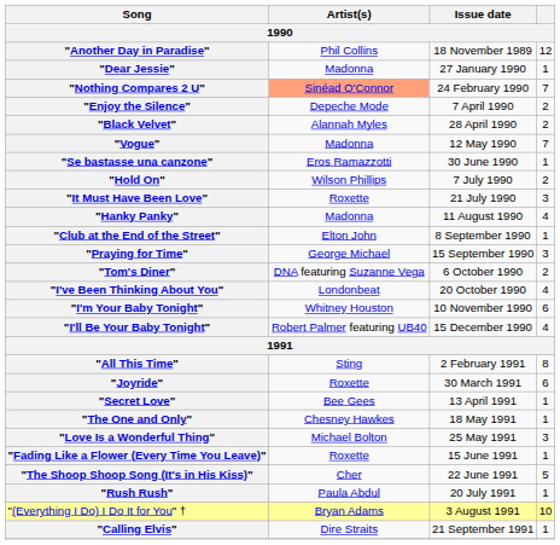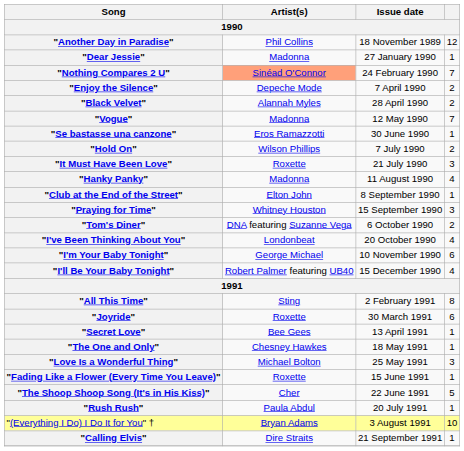"Praying for Time" | Artist(s): George Michael -> Whitney Houston
"I'm Your Baby Tonight" | Artist(s): Whitney Houston -> George Michael
